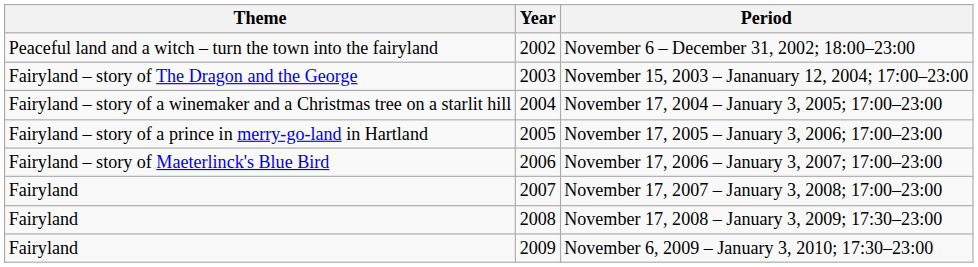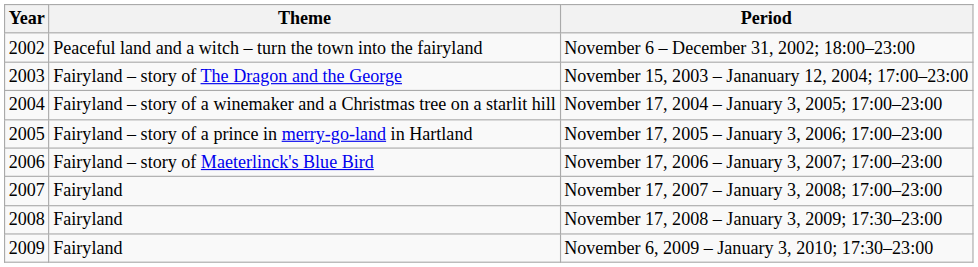columns swapped: Year <-> Theme
